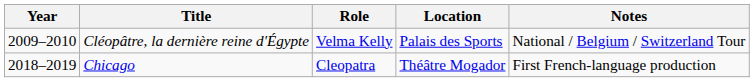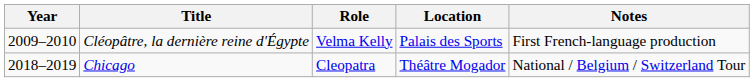Cléopâtre, la dernière reine d'Égypte | Notes: National / Belgium / Switzerland Tour -> First French-language production
Chicago | Notes: First French-language production -> National / Belgium / Switzerland Tour
